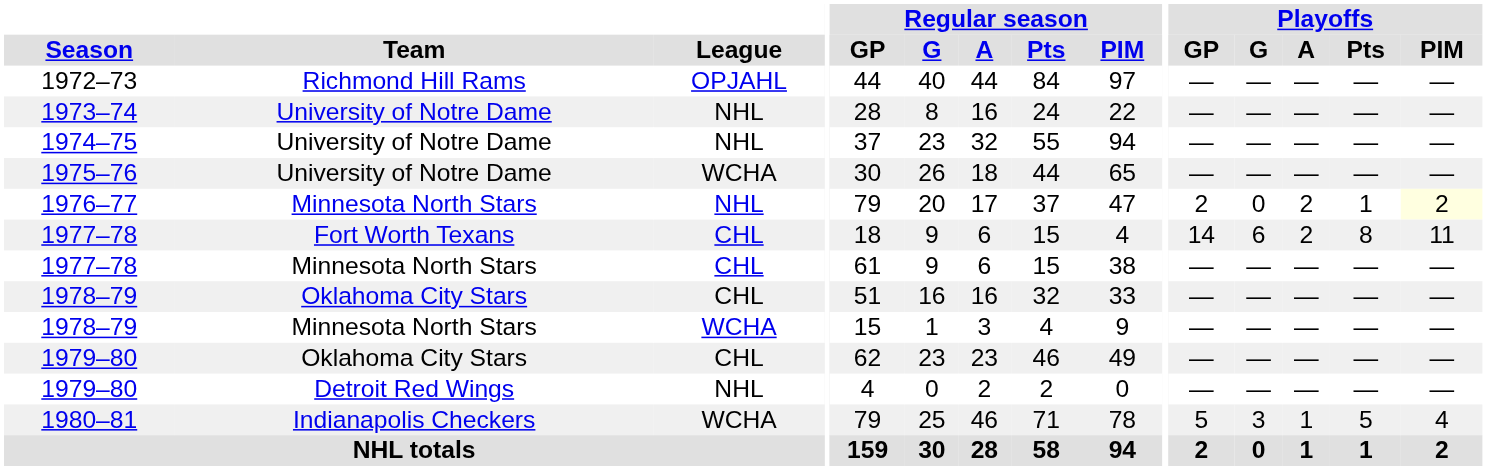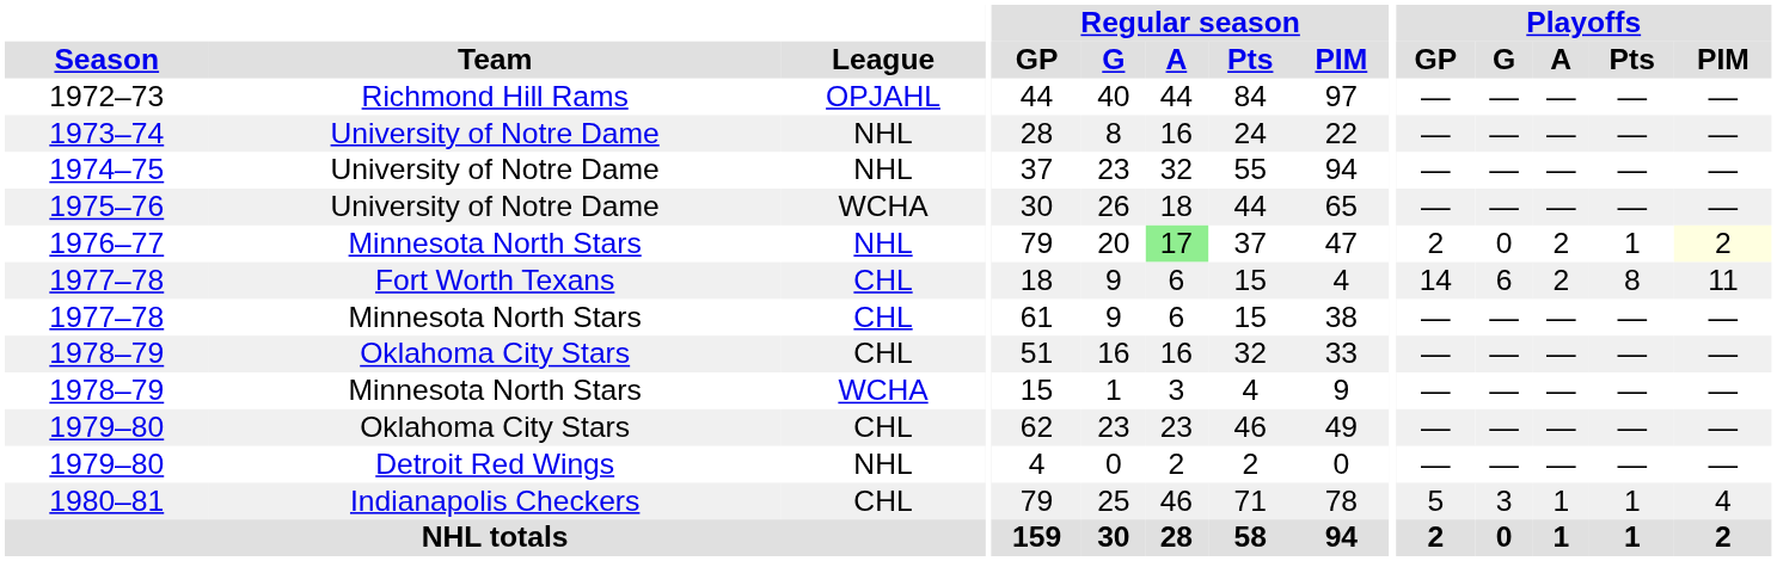1976–77 | Regular season / A: no background -> lightgreen background
1980–81 | League: WCHA -> CHL
1980–81 | Playoffs / Pts: 5 -> 1
